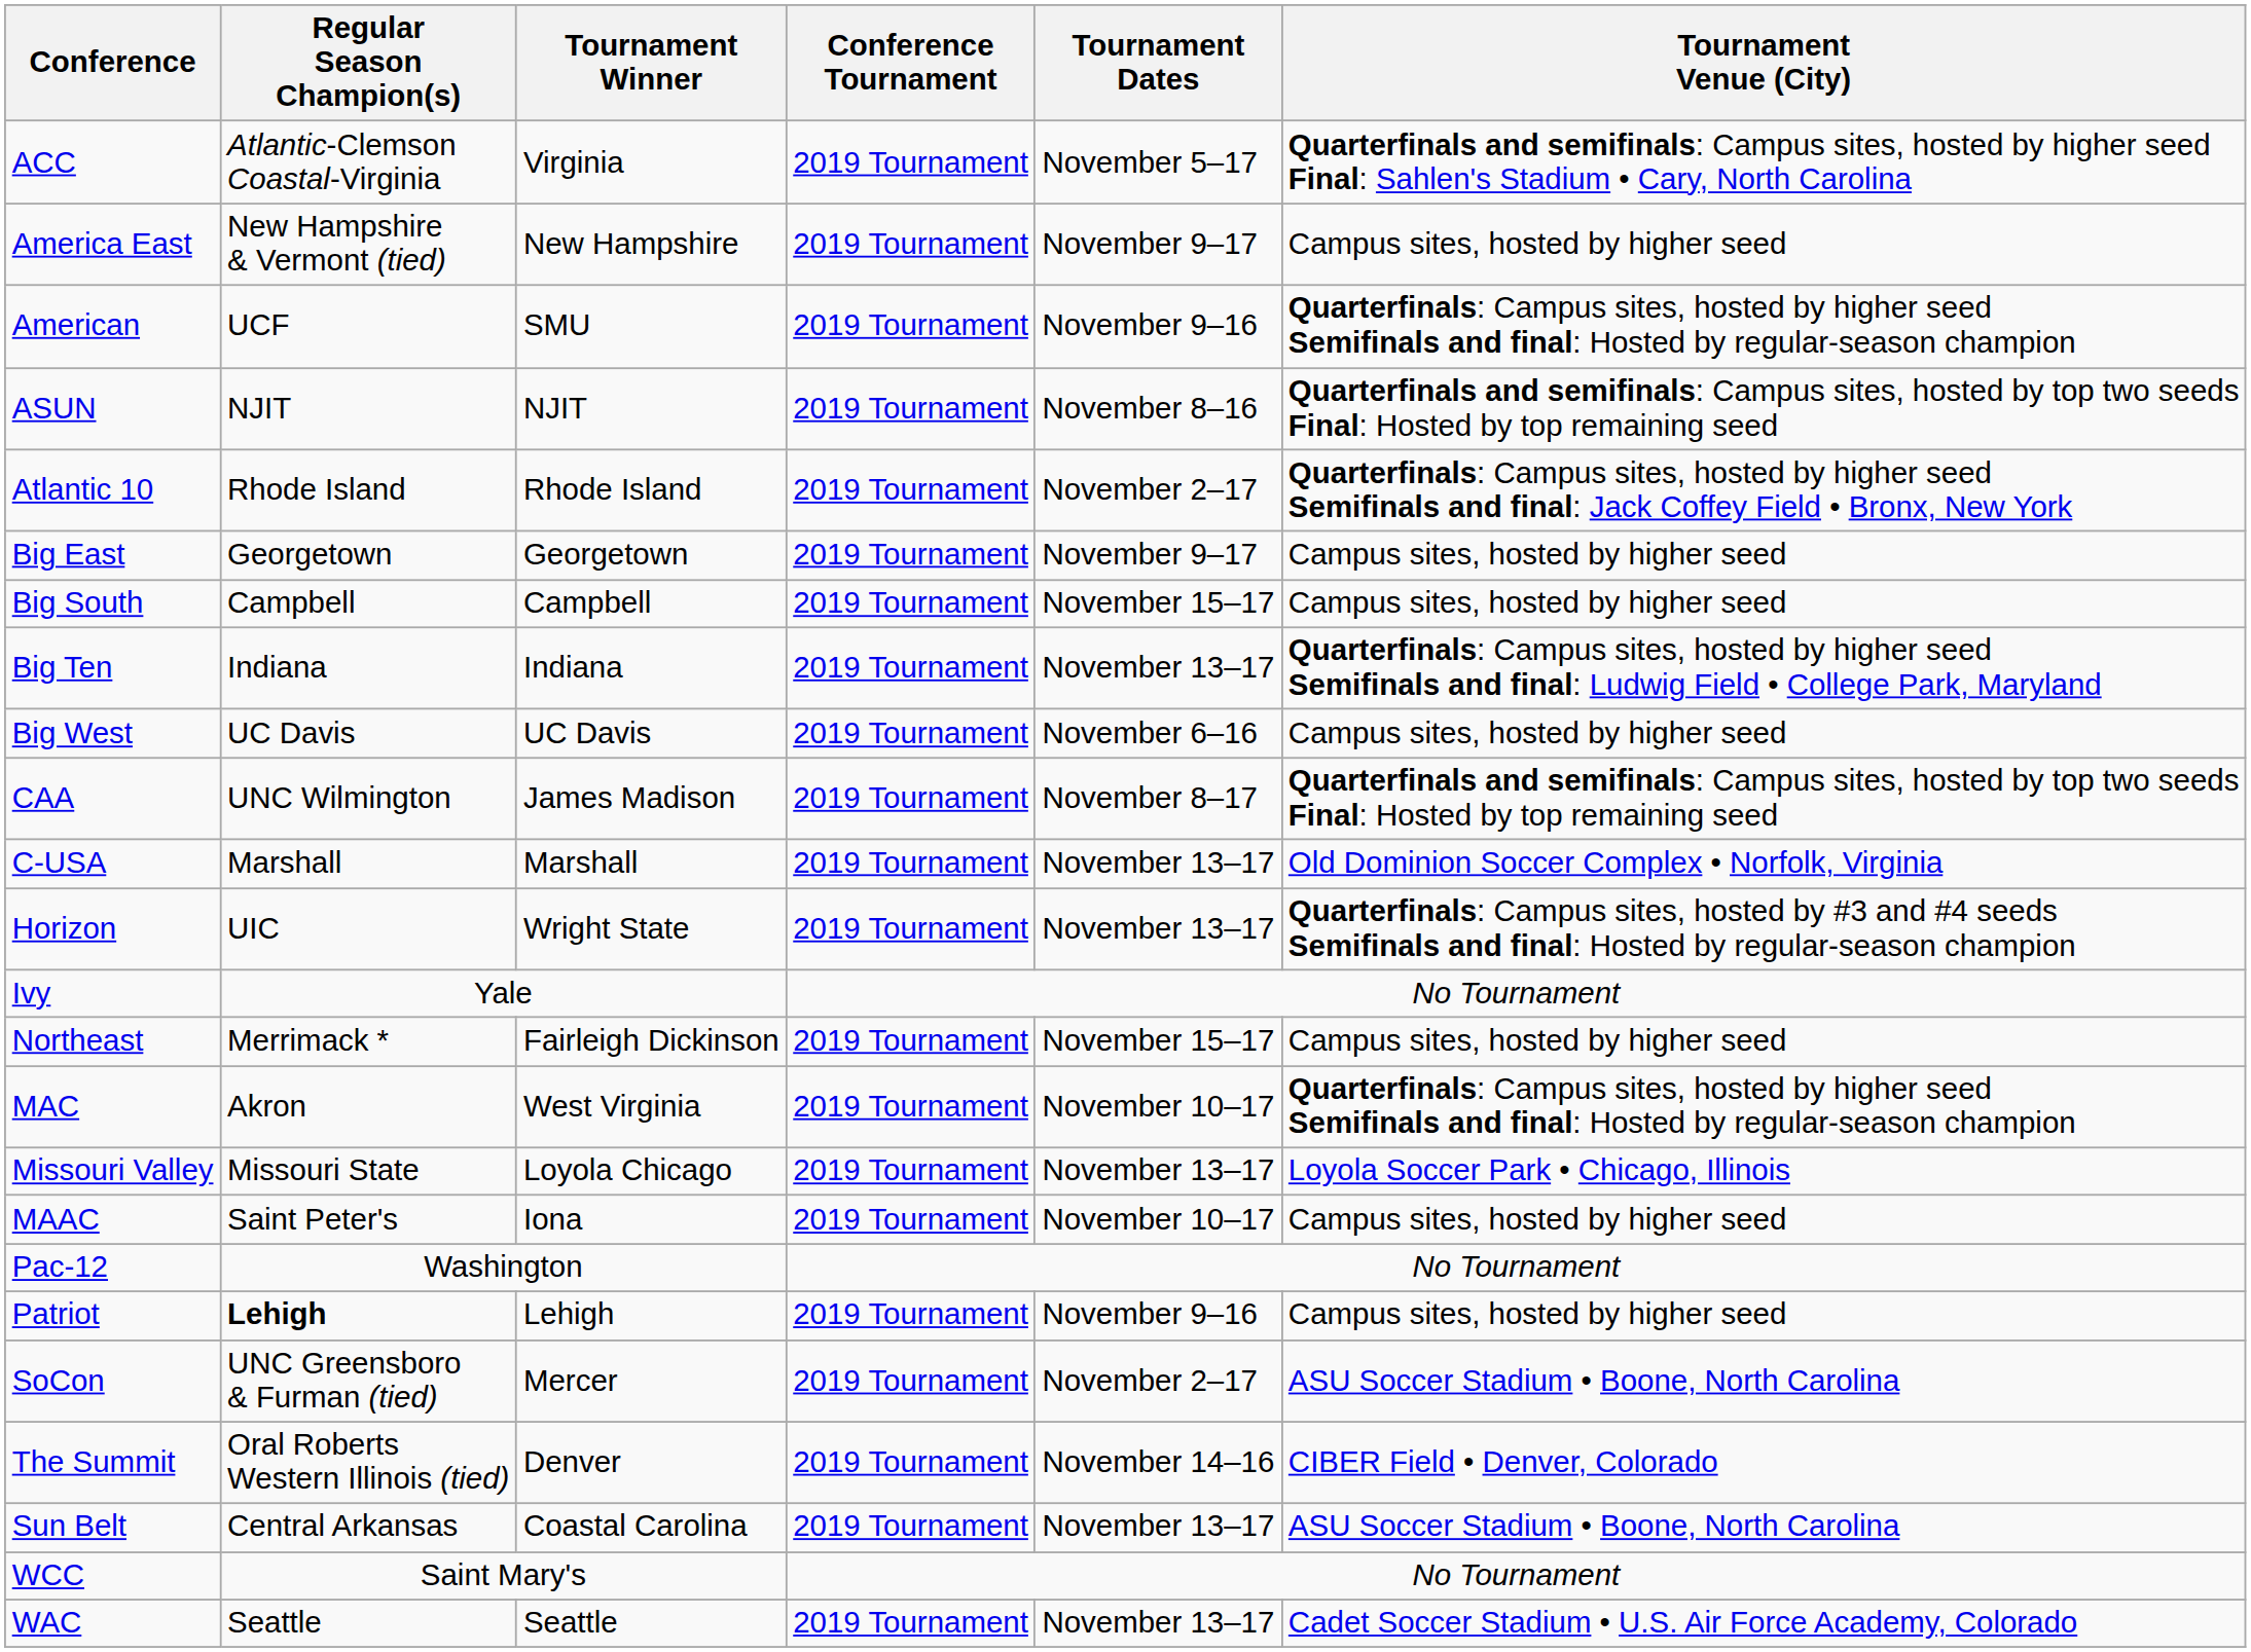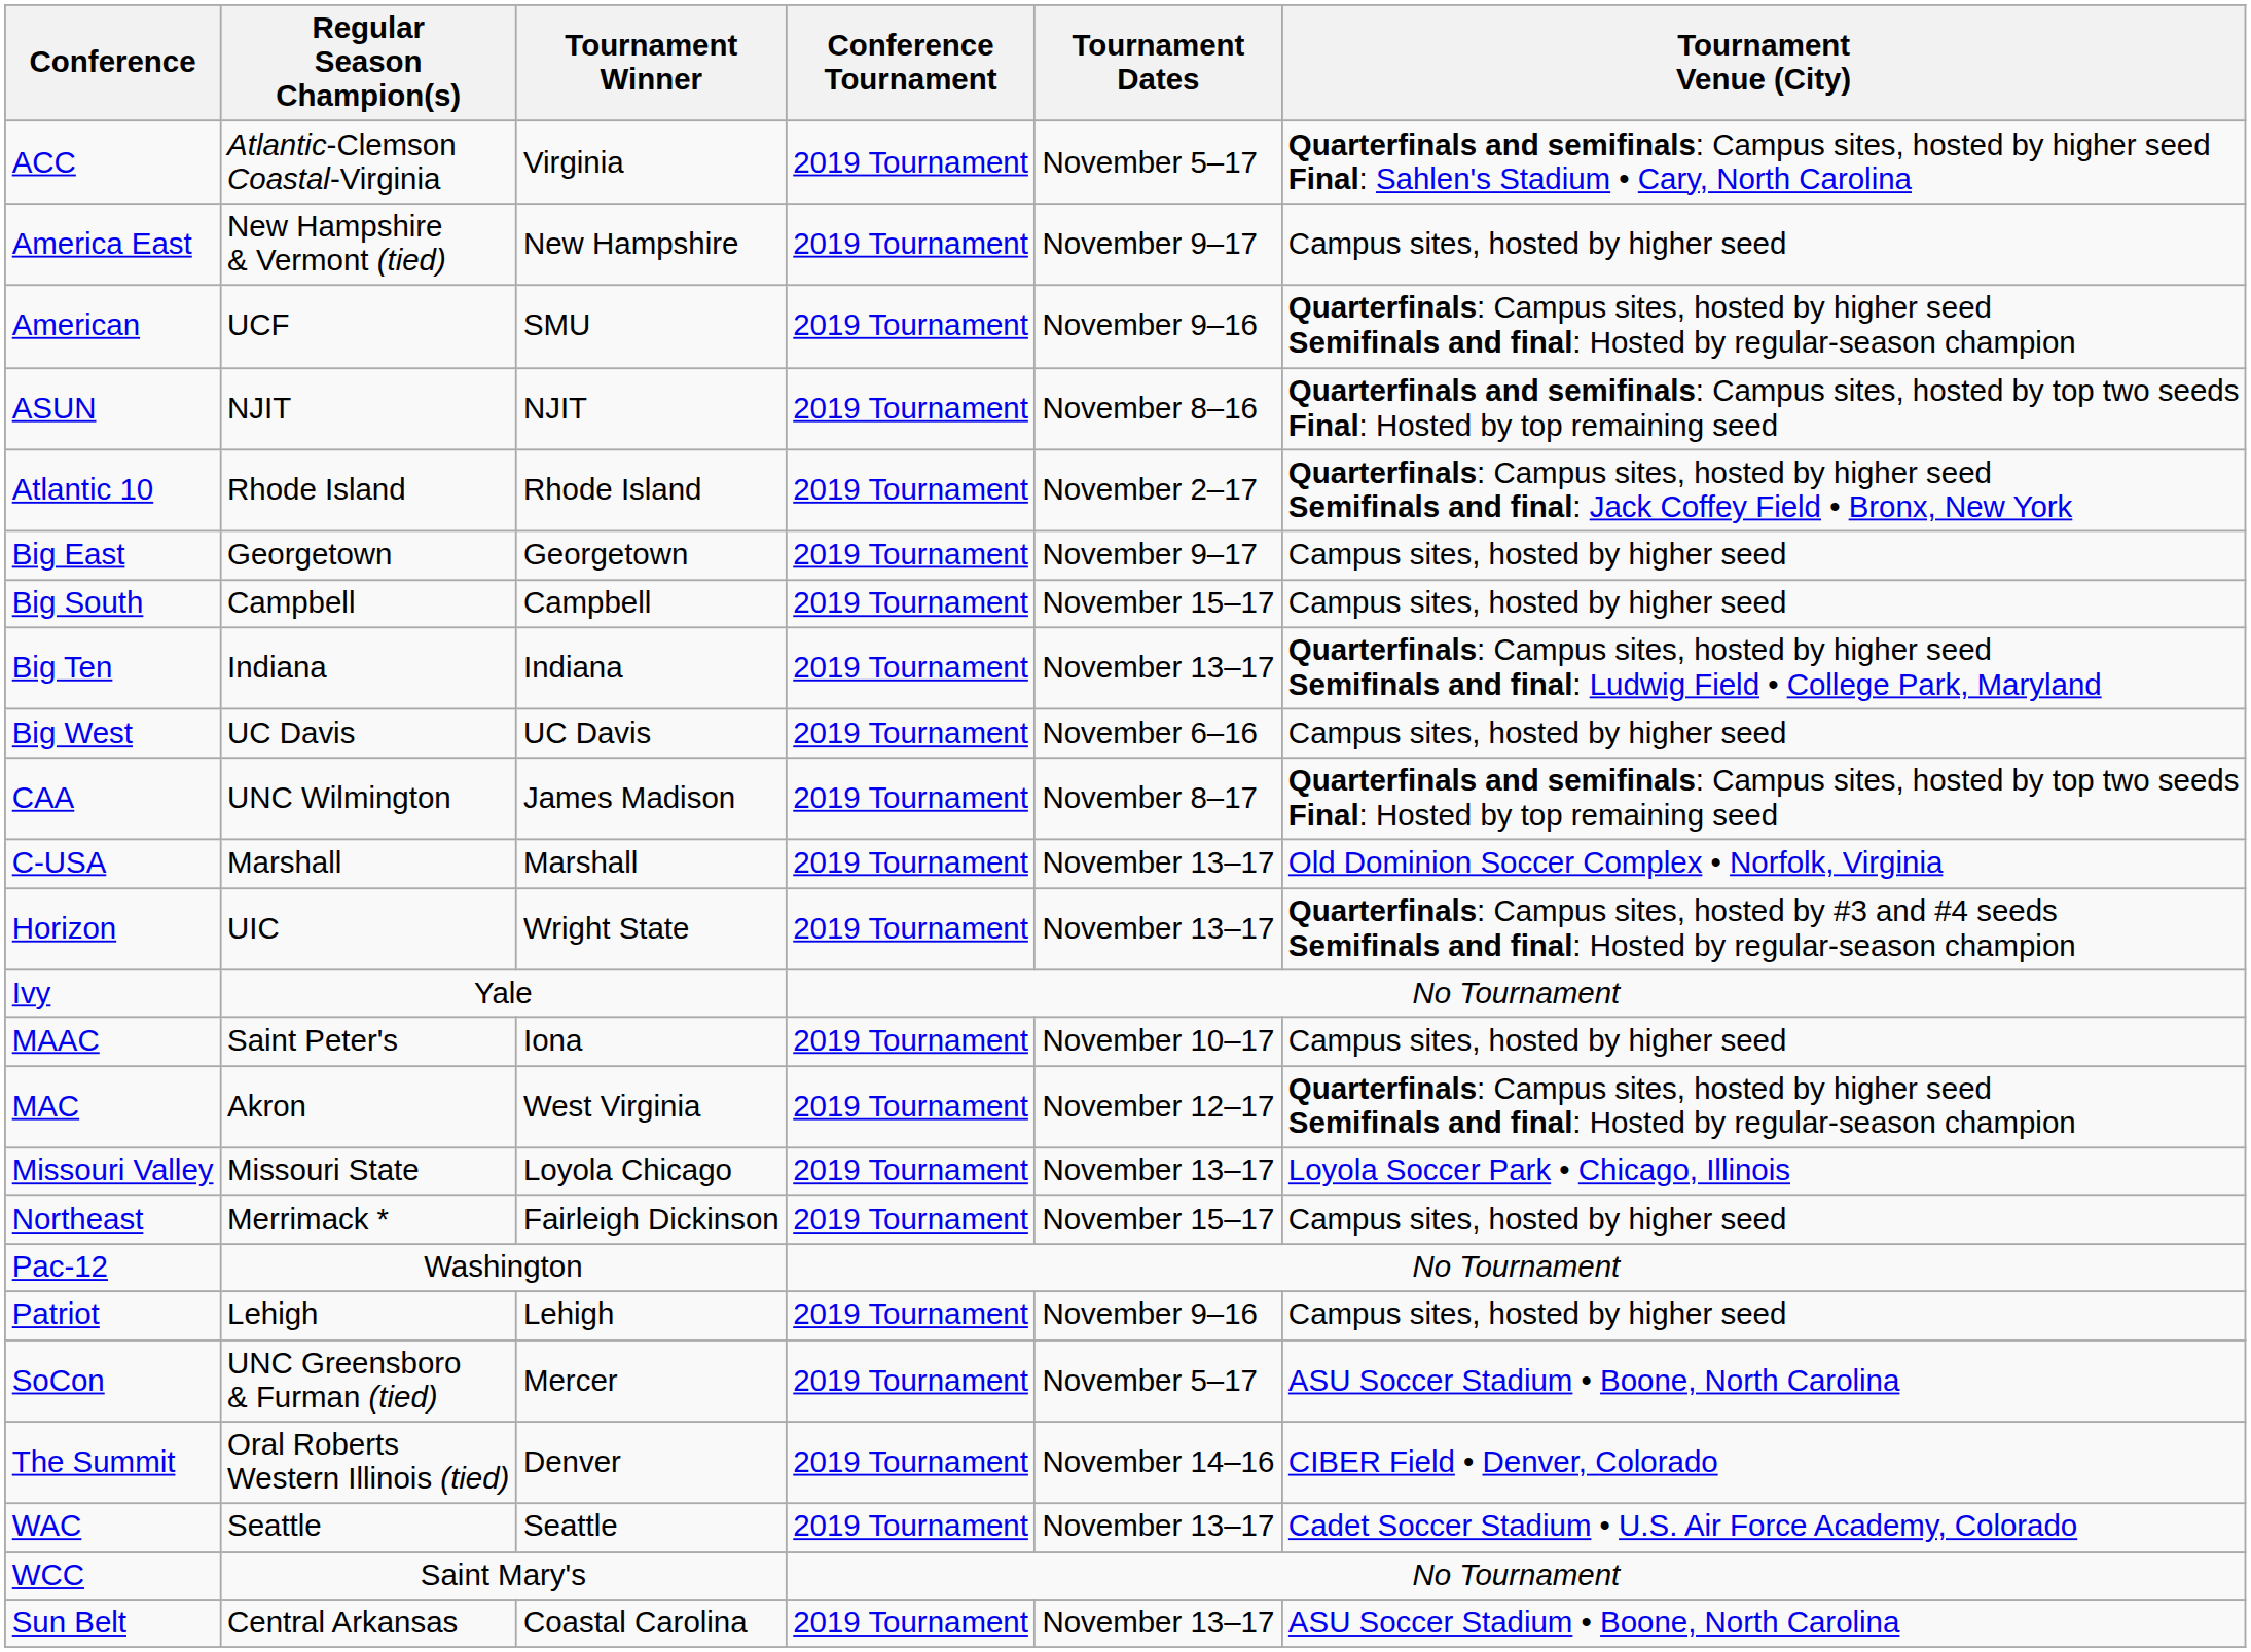rows swapped: MAAC <-> Northeast
MAC | Tournament Dates: November 10–17 -> November 12–17
Patriot | Regular Season Champion(s): bold -> normal
SoCon | Tournament Dates: November 2–17 -> November 5–17
rows swapped: Sun Belt <-> WAC
